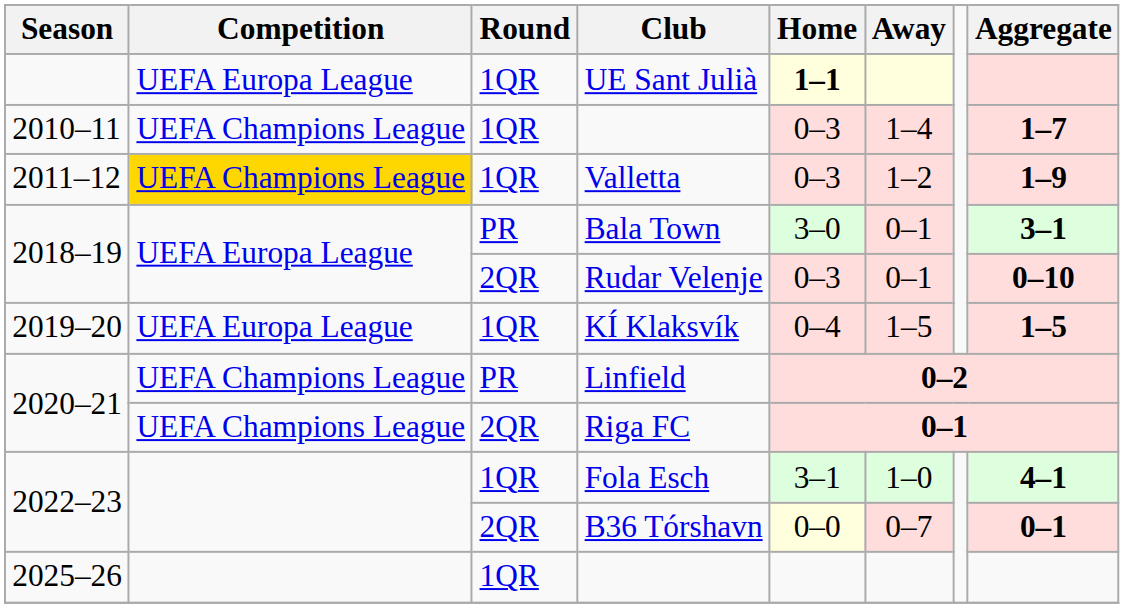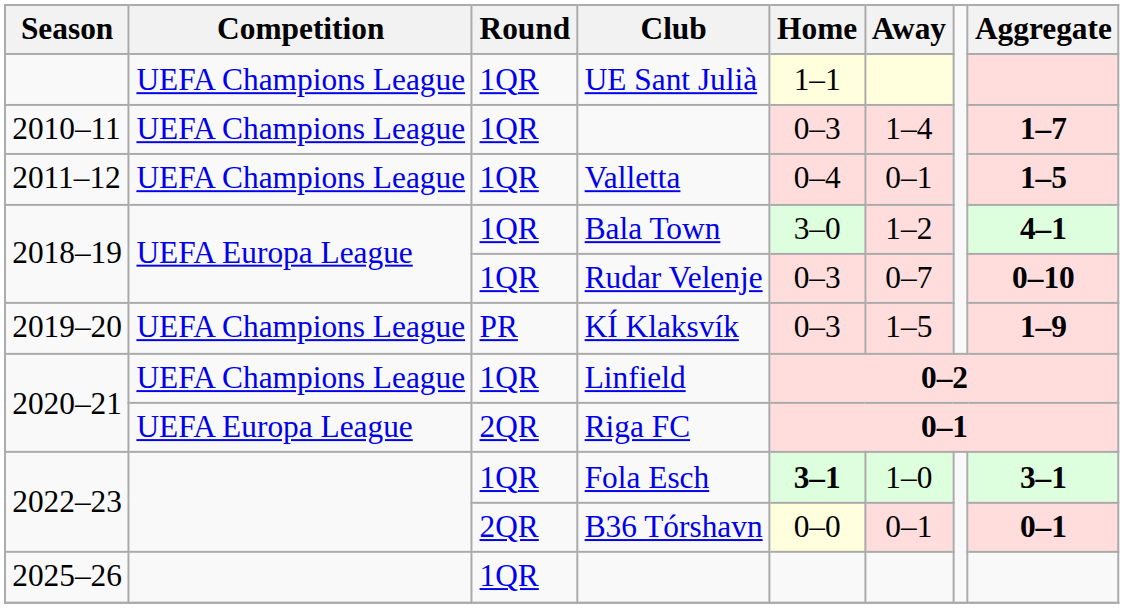UE Sant Julià | Competition: UEFA Europa League -> UEFA Champions League
UE Sant Julià | Home: bold -> normal
Valletta | Competition: gold background -> no background
Valletta | Home: 0–3 -> 0–4
Valletta | Away: 1–2 -> 0–1
Valletta | Aggregate: 1–9 -> 1–5
Bala Town | Round: PR -> 1QR
Bala Town | Away: 0–1 -> 1–2
Bala Town | Aggregate: 3–1 -> 4–1
Rudar Velenje | Round: 2QR -> 1QR
Rudar Velenje | Away: 0–1 -> 0–7
KÍ Klaksvík | Competition: UEFA Europa League -> UEFA Champions League
KÍ Klaksvík | Round: 1QR -> PR
KÍ Klaksvík | Home: 0–4 -> 0–3
KÍ Klaksvík | Aggregate: 1–5 -> 1–9
Linfield | Round: PR -> 1QR
Riga FC | Competition: UEFA Champions League -> UEFA Europa League
Fola Esch | Home: normal -> bold
Fola Esch | Aggregate: 4–1 -> 3–1
B36 Tórshavn | Away: 0–7 -> 0–1
